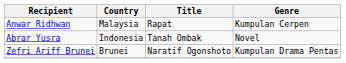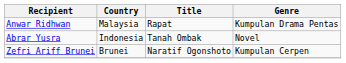Anwar Ridhwan | Genre: Kumpulan Cerpen -> Kumpulan Drama Pentas
Zefri Ariff Brunei | Genre: Kumpulan Drama Pentas -> Kumpulan Cerpen
